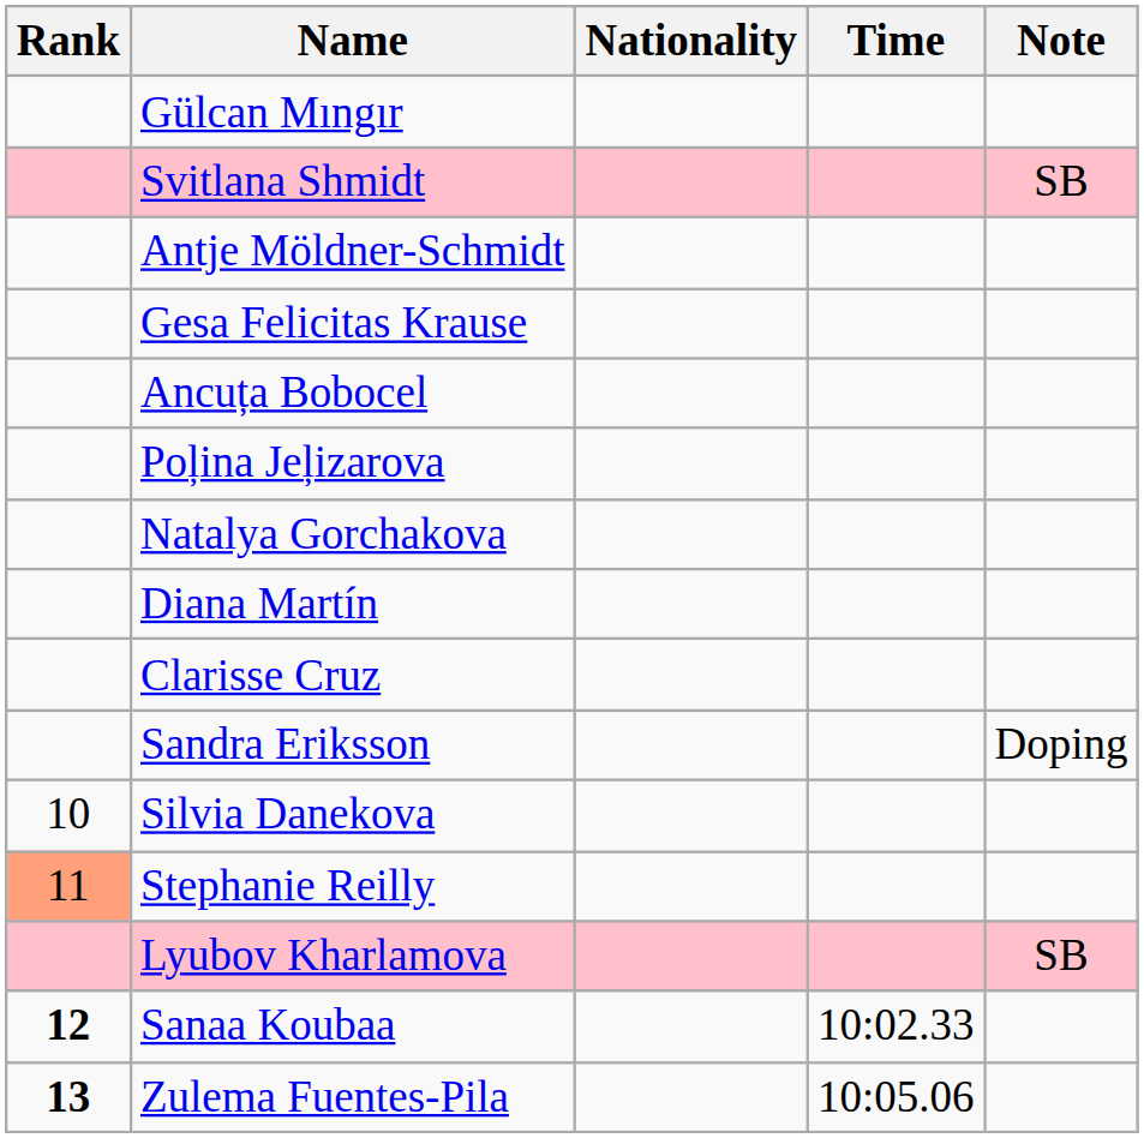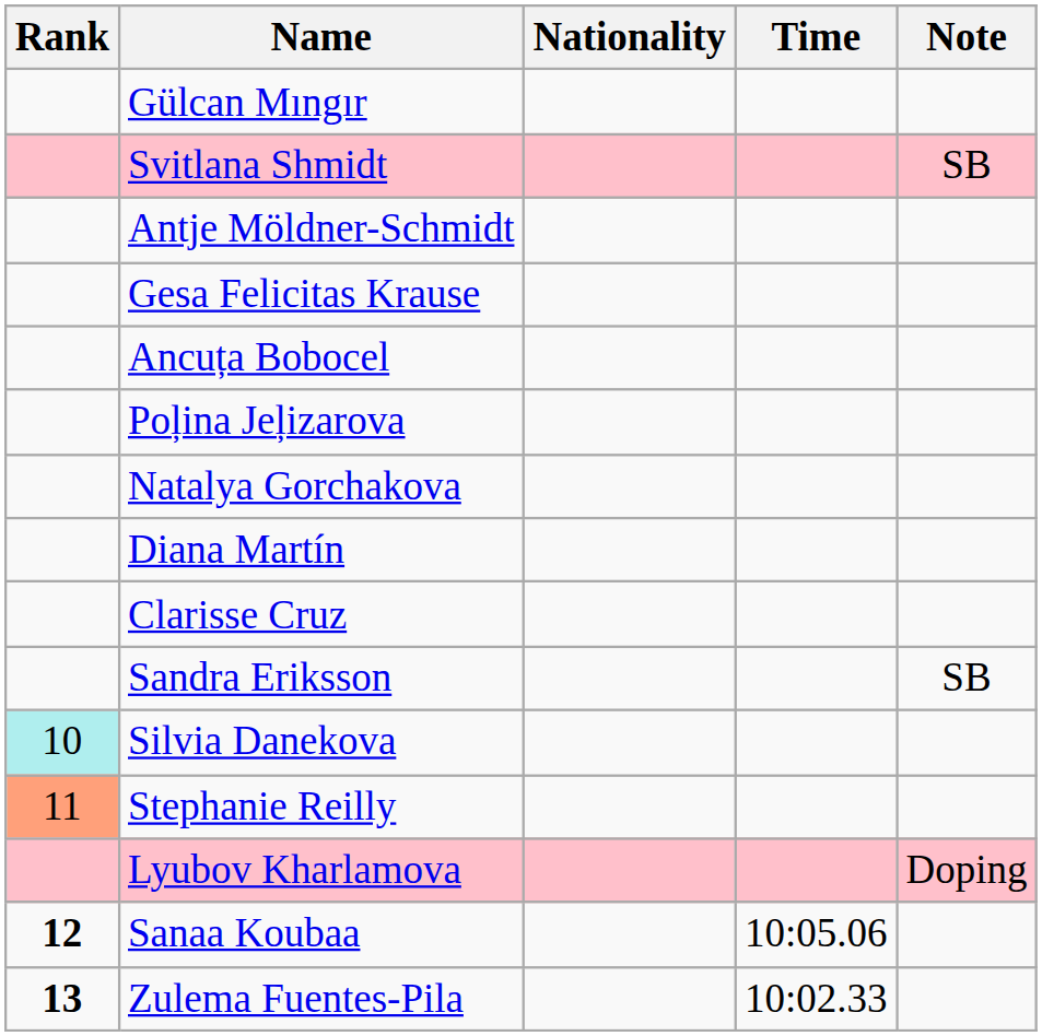Sandra Eriksson | Note: Doping -> SB
Silvia Danekova | Rank: no background -> paleturquoise background
Lyubov Kharlamova | Note: SB -> Doping
Sanaa Koubaa | Time: 10:02.33 -> 10:05.06
Zulema Fuentes-Pila | Time: 10:05.06 -> 10:02.33
